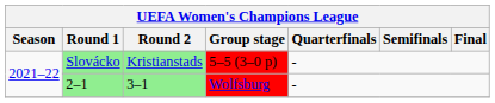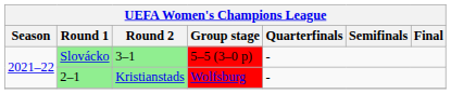Slovácko | Round 2: Kristianstads -> 3–1
2–1 | Round 2: 3–1 -> Kristianstads
